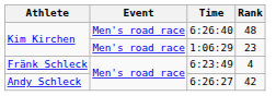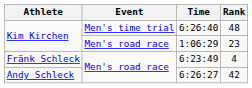6:26:40 | Event: Men's road race -> Men's time trial
